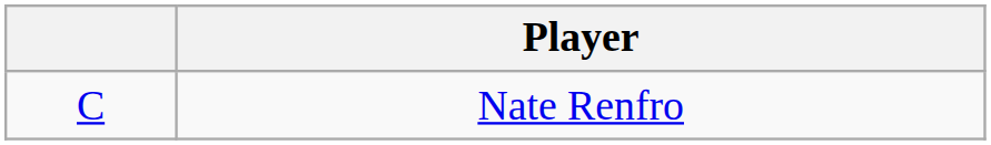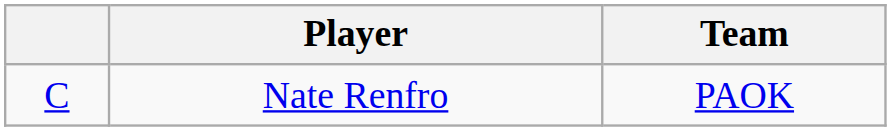+ column: Team | PAOK
